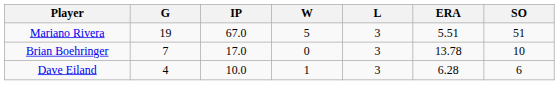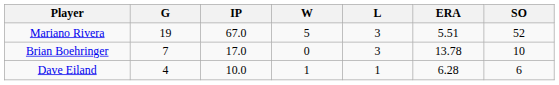Mariano Rivera | SO: 51 -> 52
Dave Eiland | L: 3 -> 1
